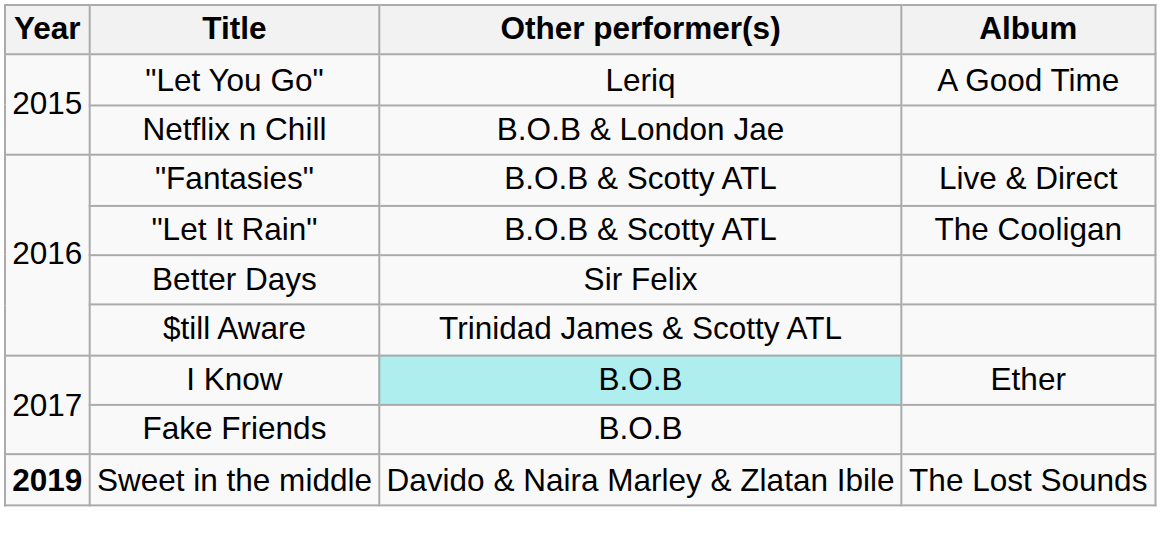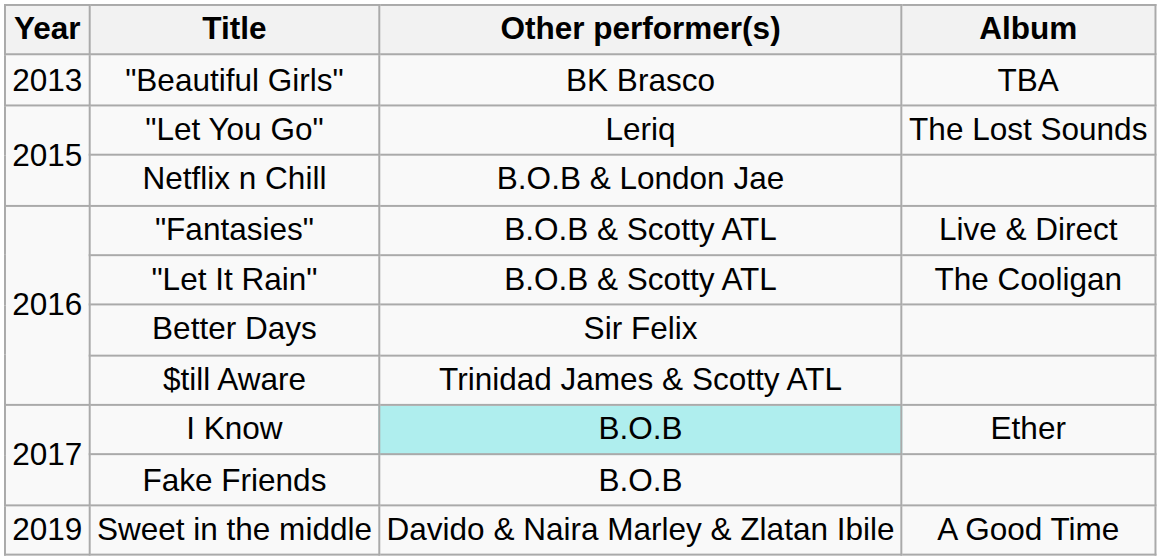+ row: 2013 | "Beautiful Girls" | BK Brasco | TBA
"Let You Go" | Album: A Good Time -> The Lost Sounds
Sweet in the middle | Year: bold -> normal
Sweet in the middle | Album: The Lost Sounds -> A Good Time
